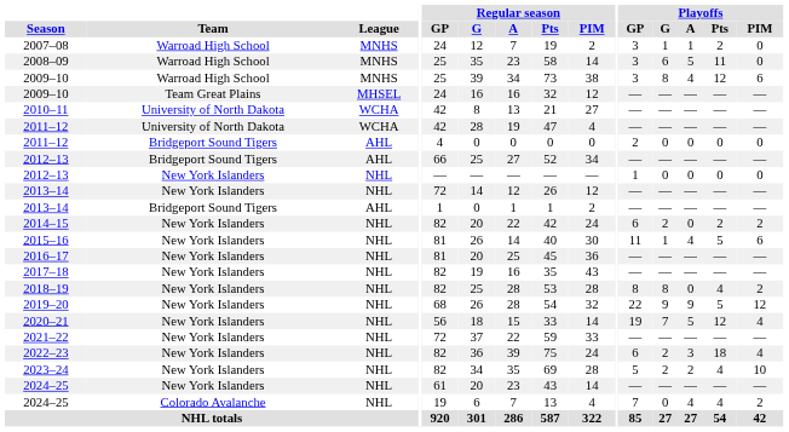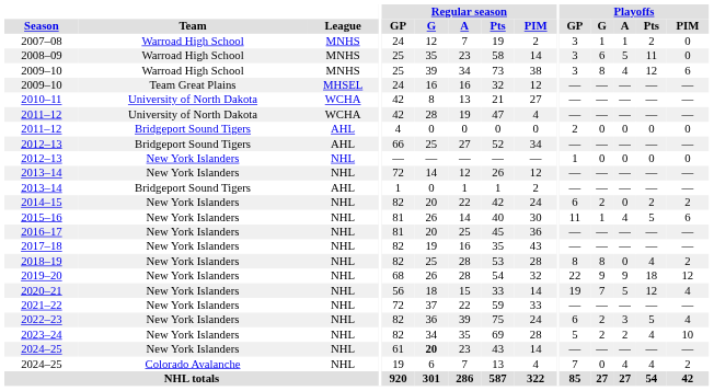2019–20 | Playoffs / Pts: 5 -> 18
2022–23 | Playoffs / Pts: 18 -> 5
2024–25 / New York Islanders | Regular season / G: normal -> bold
